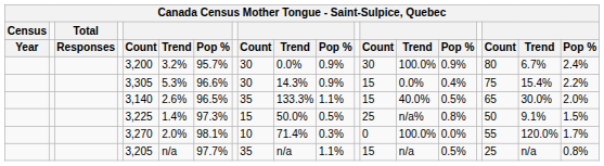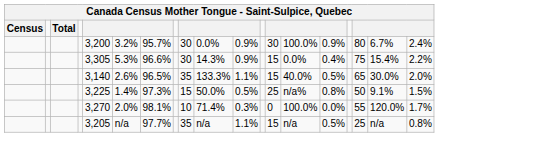- row: Year | Responses | Count | Trend | Pop % | Count | Trend | Pop % | Count | Trend | Pop % | Count | Trend | Pop %
